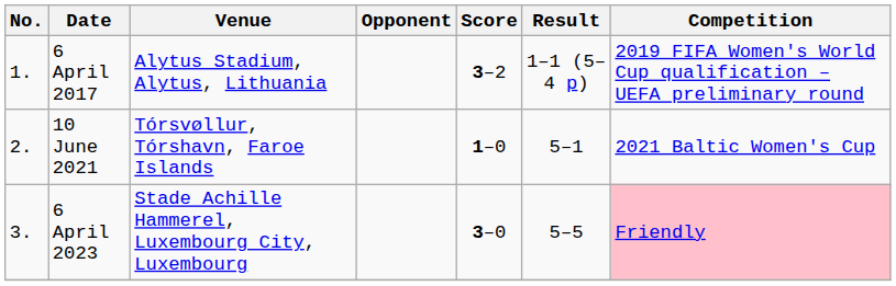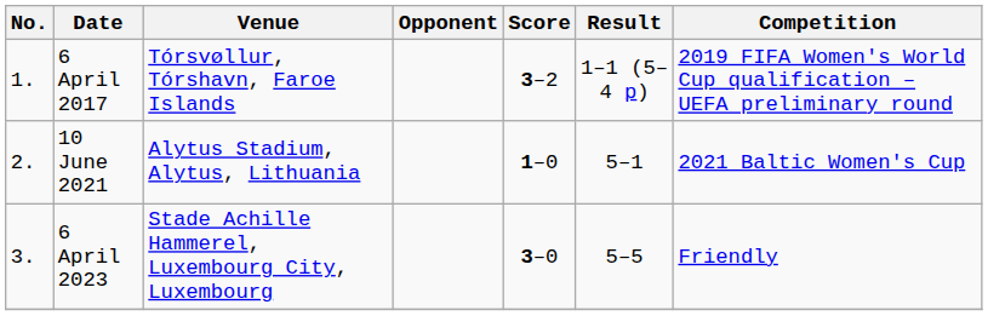6 April 2017 | Venue: Alytus Stadium, Alytus, Lithuania -> Tórsvøllur, Tórshavn, Faroe Islands
10 June 2021 | Venue: Tórsvøllur, Tórshavn, Faroe Islands -> Alytus Stadium, Alytus, Lithuania
6 April 2023 | Competition: pink background -> no background
